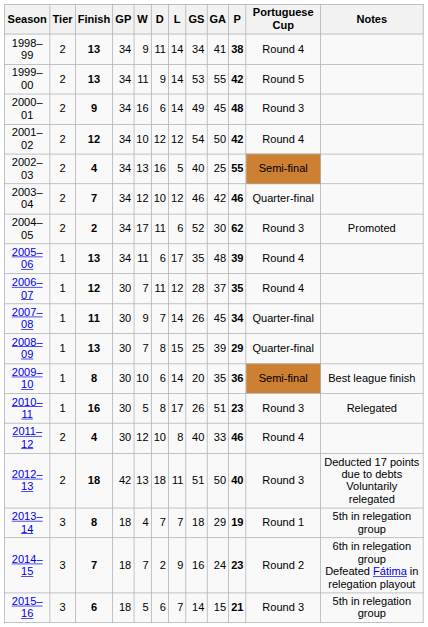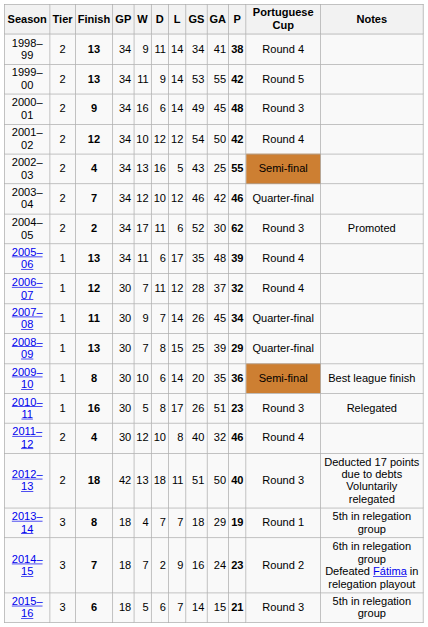2002–03 | GS: 40 -> 43
2006–07 | P: 35 -> 32
2011–12 | GA: 33 -> 32
